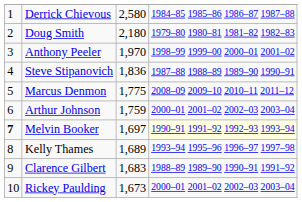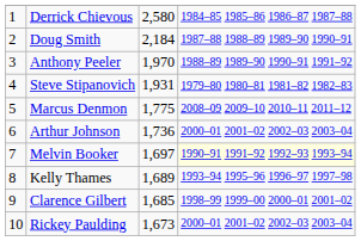Doug Smith | column 3: 2,180 -> 2,184
Doug Smith | column 4: 1979–80 1980–81 1981–82 1982–83 -> 1987–88 1988–89 1989–90 1990–91
Anthony Peeler | column 4: 1998–99 1999–00 2000–01 2001–02 -> 1988–89 1989–90 1990–91 1991–92
Steve Stipanovich | column 3: 1,836 -> 1,931
Steve Stipanovich | column 4: 1987–88 1988–89 1989–90 1990–91 -> 1979–80 1980–81 1981–82 1982–83
Arthur Johnson | column 3: 1,759 -> 1,736
Melvin Booker | column 1: bold -> normal
Clarence Gilbert | column 3: 1,683 -> 1,685
Clarence Gilbert | column 4: 1988–89 1989–90 1990–91 1991–92 -> 1998–99 1999–00 2000–01 2001–02
